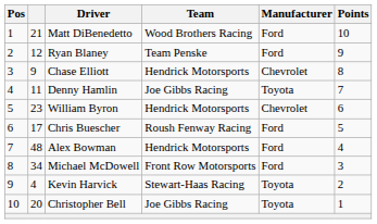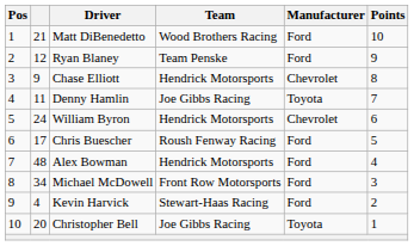William Byron | column 2: 23 -> 24
Kevin Harvick | Manufacturer: Toyota -> Ford
